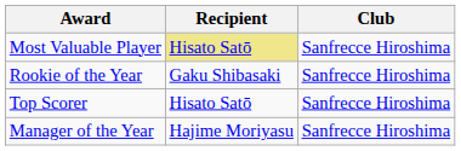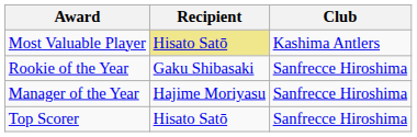Most Valuable Player | Club: Sanfrecce Hiroshima -> Kashima Antlers
rows swapped: Manager of the Year <-> Top Scorer
